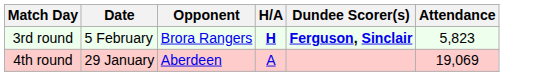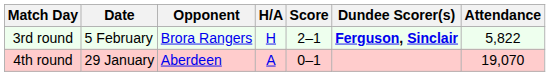+ column: Score | 2–1 | 0–1
3rd round | H/A: bold -> normal
3rd round | Attendance: 5,823 -> 5,822
4th round | Attendance: 19,069 -> 19,070
